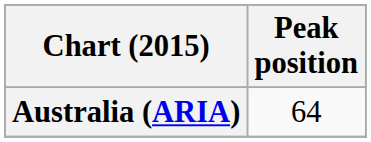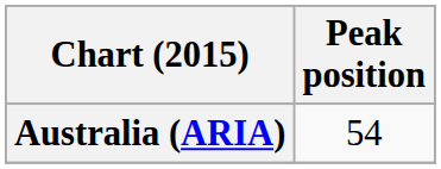Australia (ARIA) | Peak position: 64 -> 54
